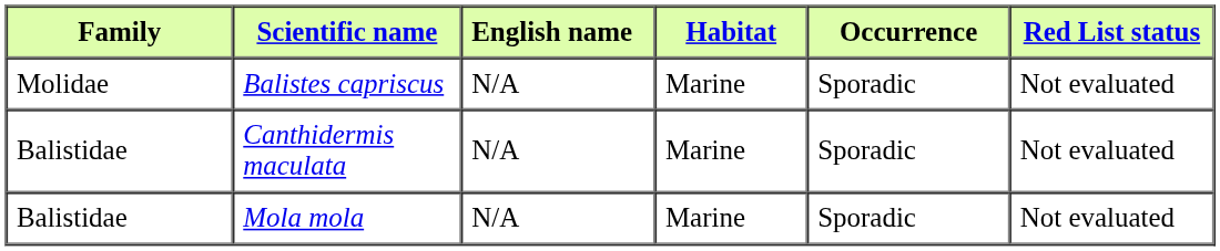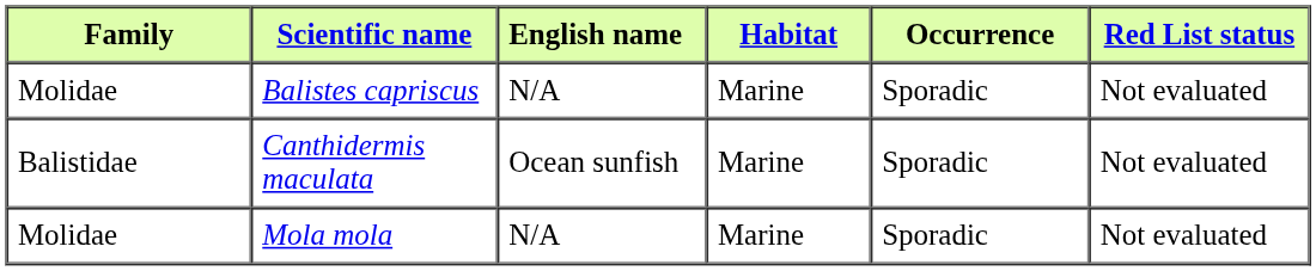Canthidermis maculata | English name: N/A -> Ocean sunfish
Mola mola | Family: Balistidae -> Molidae
